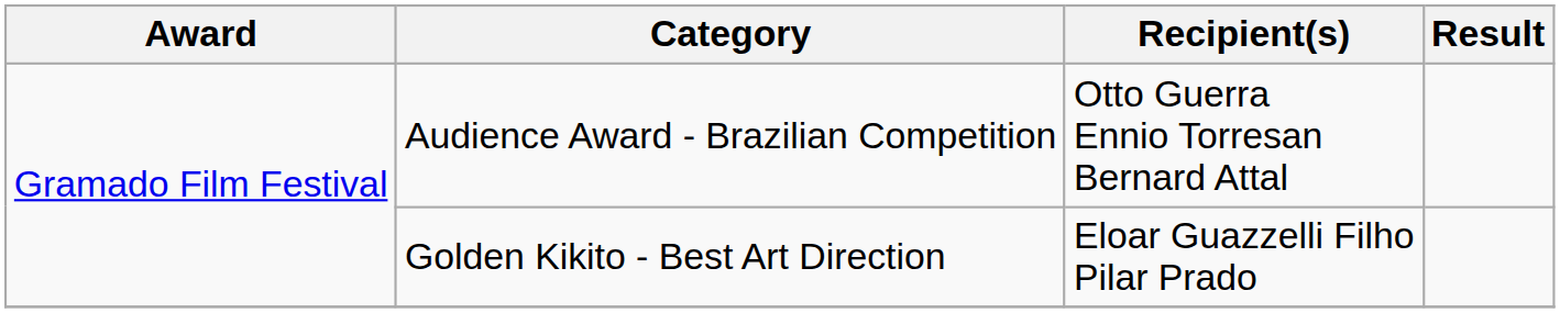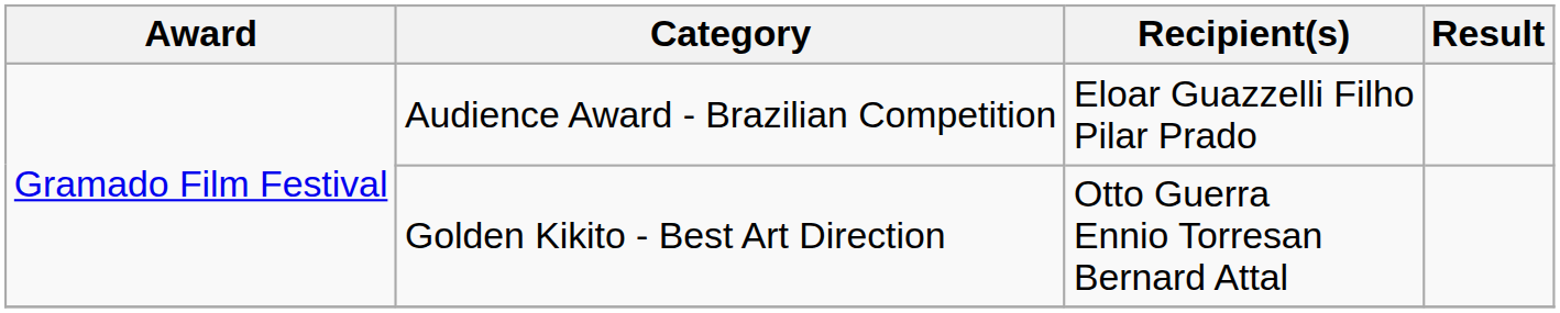Audience Award - Brazilian Competition | Recipient(s): Otto Guerra Ennio Torresan Bernard Attal -> Eloar Guazzelli Filho Pilar Prado
Golden Kikito - Best Art Direction | Recipient(s): Eloar Guazzelli Filho Pilar Prado -> Otto Guerra Ennio Torresan Bernard Attal
